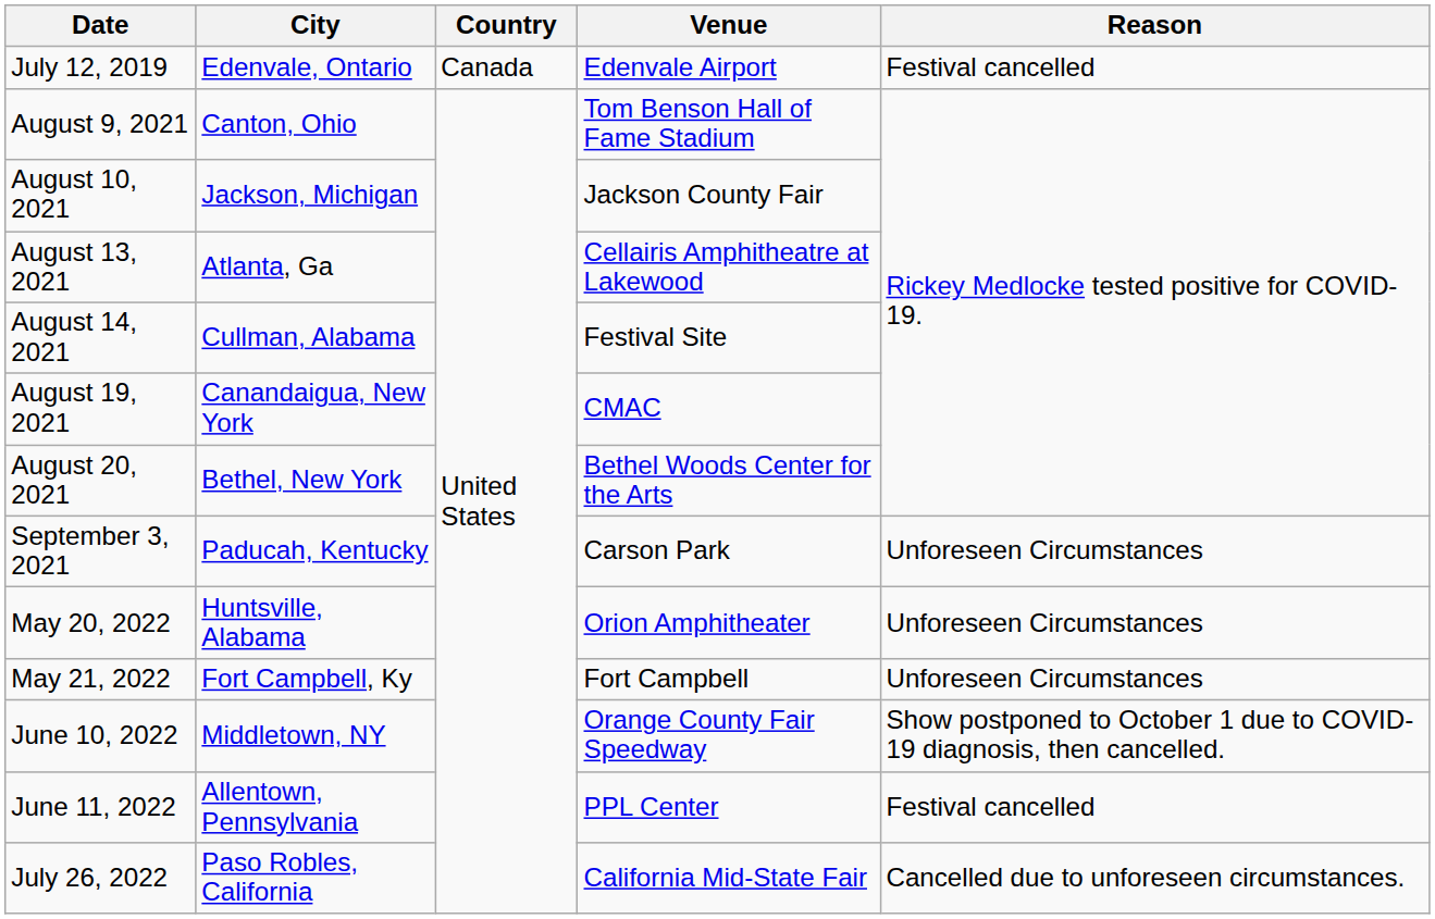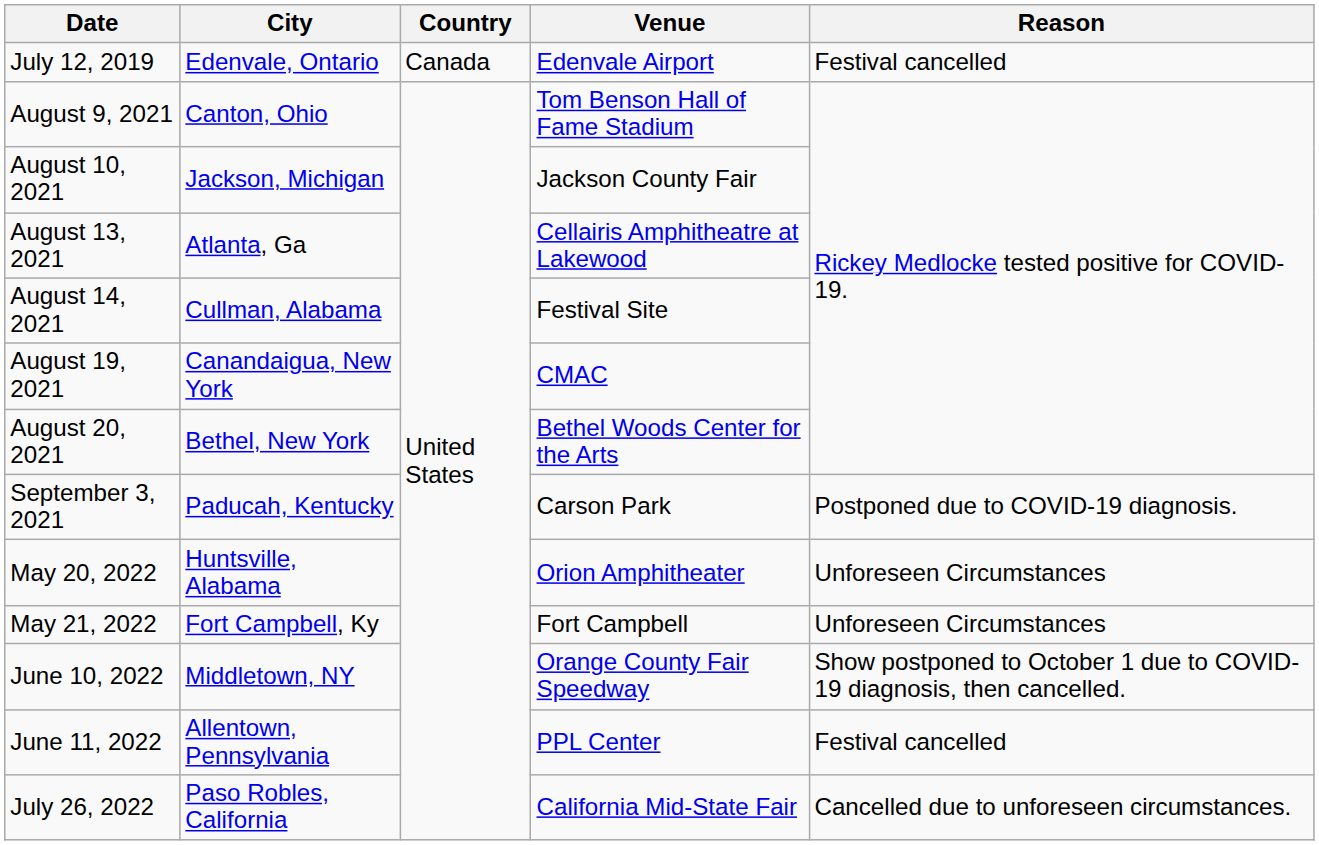September 3, 2021 | Reason: Unforeseen Circumstances -> Postponed due to COVID-19 diagnosis.
